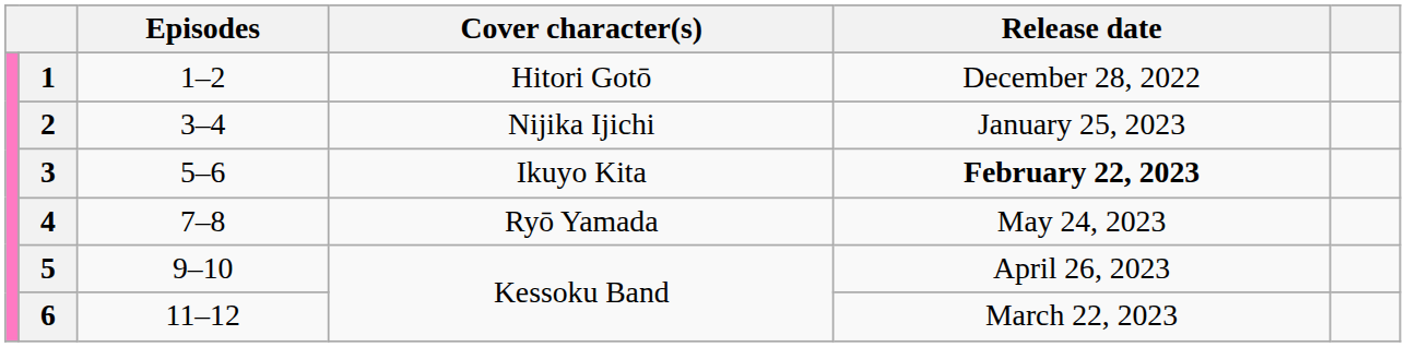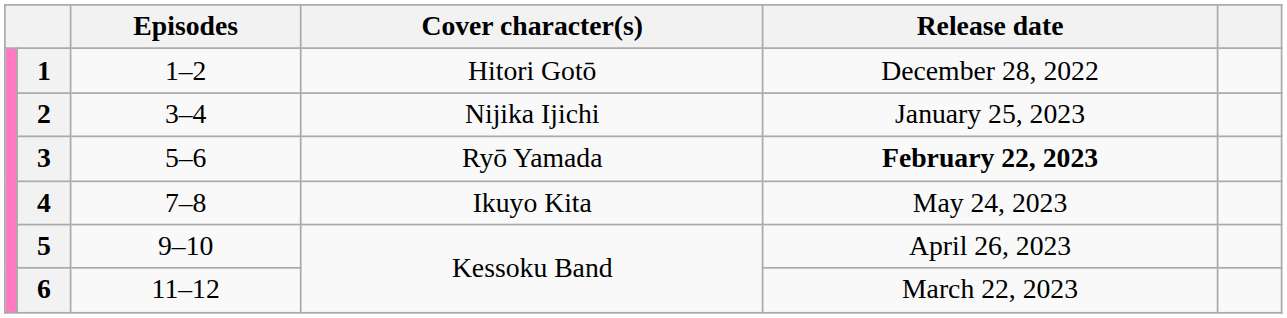3 | Cover character(s): Ikuyo Kita -> Ryō Yamada
4 | Cover character(s): Ryō Yamada -> Ikuyo Kita
